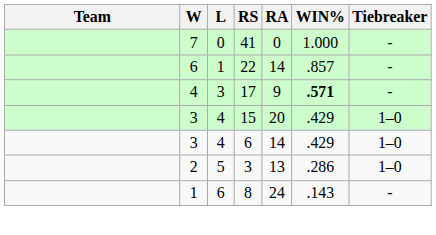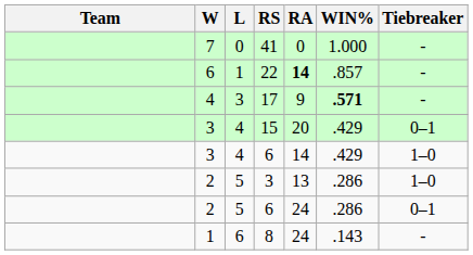22 | RA: normal -> bold
15 | Tiebreaker: 1–0 -> 0–1
+ row: 2 | 5 | 6 | 24 | .286 | 0–1
